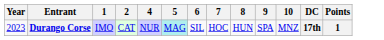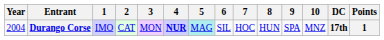+ column: 3 | MON
Durango Corse | Year: 2023 -> 2004
Durango Corse | 4: normal -> bold
